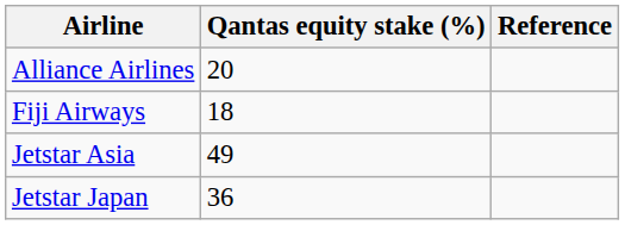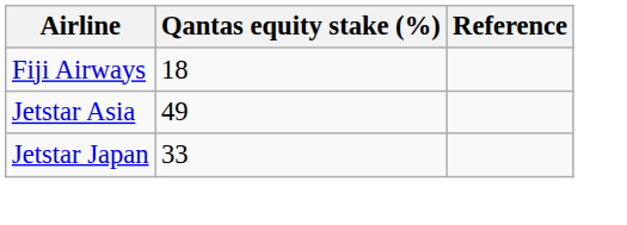- row: Alliance Airlines | 20
Jetstar Japan | Qantas equity stake (%): 36 -> 33
